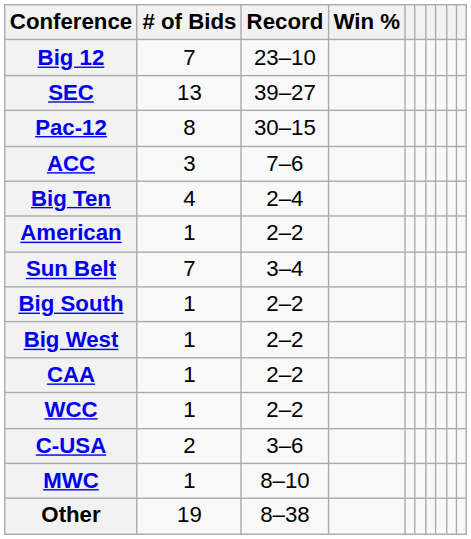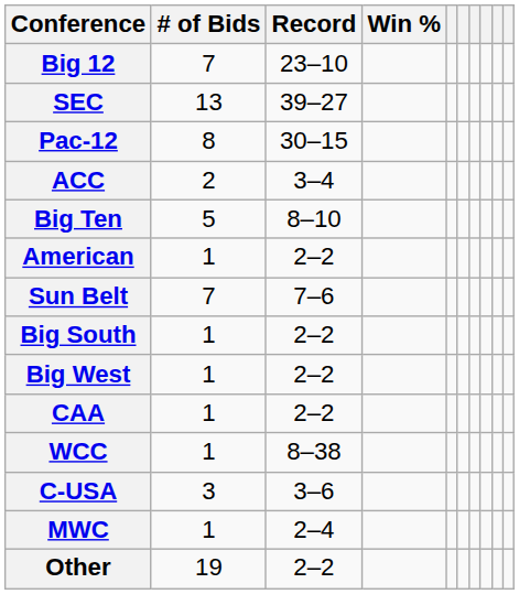ACC | # of Bids: 3 -> 2
ACC | Record: 7–6 -> 3–4
Big Ten | # of Bids: 4 -> 5
Big Ten | Record: 2–4 -> 8–10
Sun Belt | Record: 3–4 -> 7–6
WCC | Record: 2–2 -> 8–38
C-USA | # of Bids: 2 -> 3
MWC | Record: 8–10 -> 2–4
Other | Record: 8–38 -> 2–2
